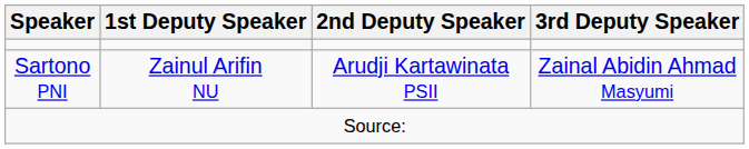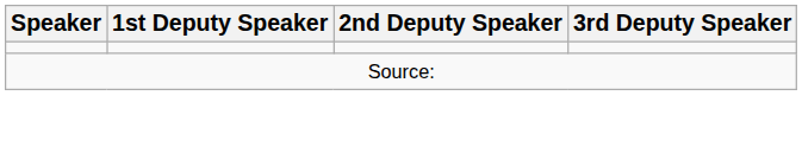- row: Sartono PNI | Zainul Arifin NU | Arudji Kartawinata PSII | Zainal Abidin Ahmad Masyumi
